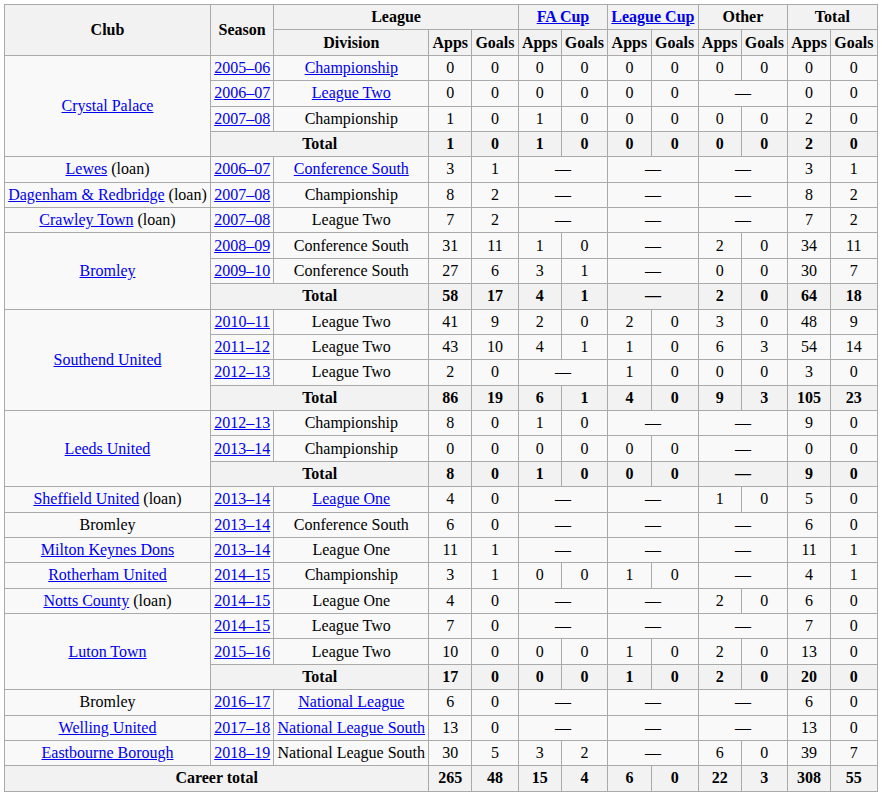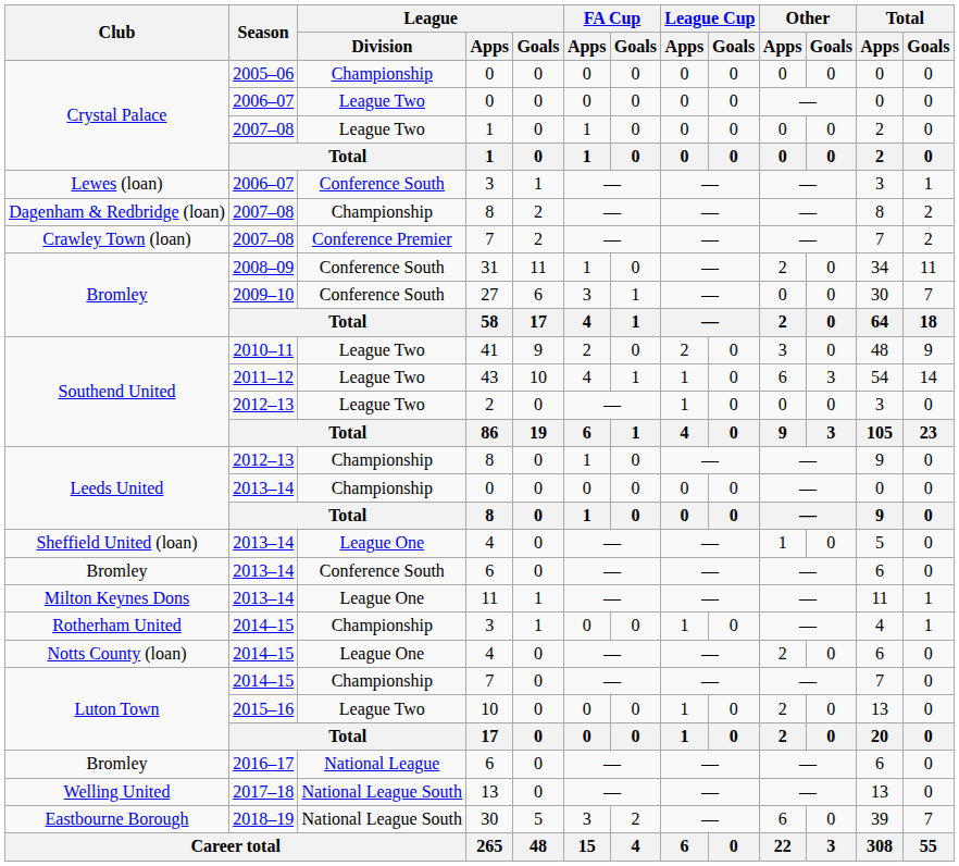2007–08 / 1 | League / Division: Championship -> League Two
2007–08 / 7 | League / Division: League Two -> Conference Premier
2014–15 / 7 | League / Division: League Two -> Championship
